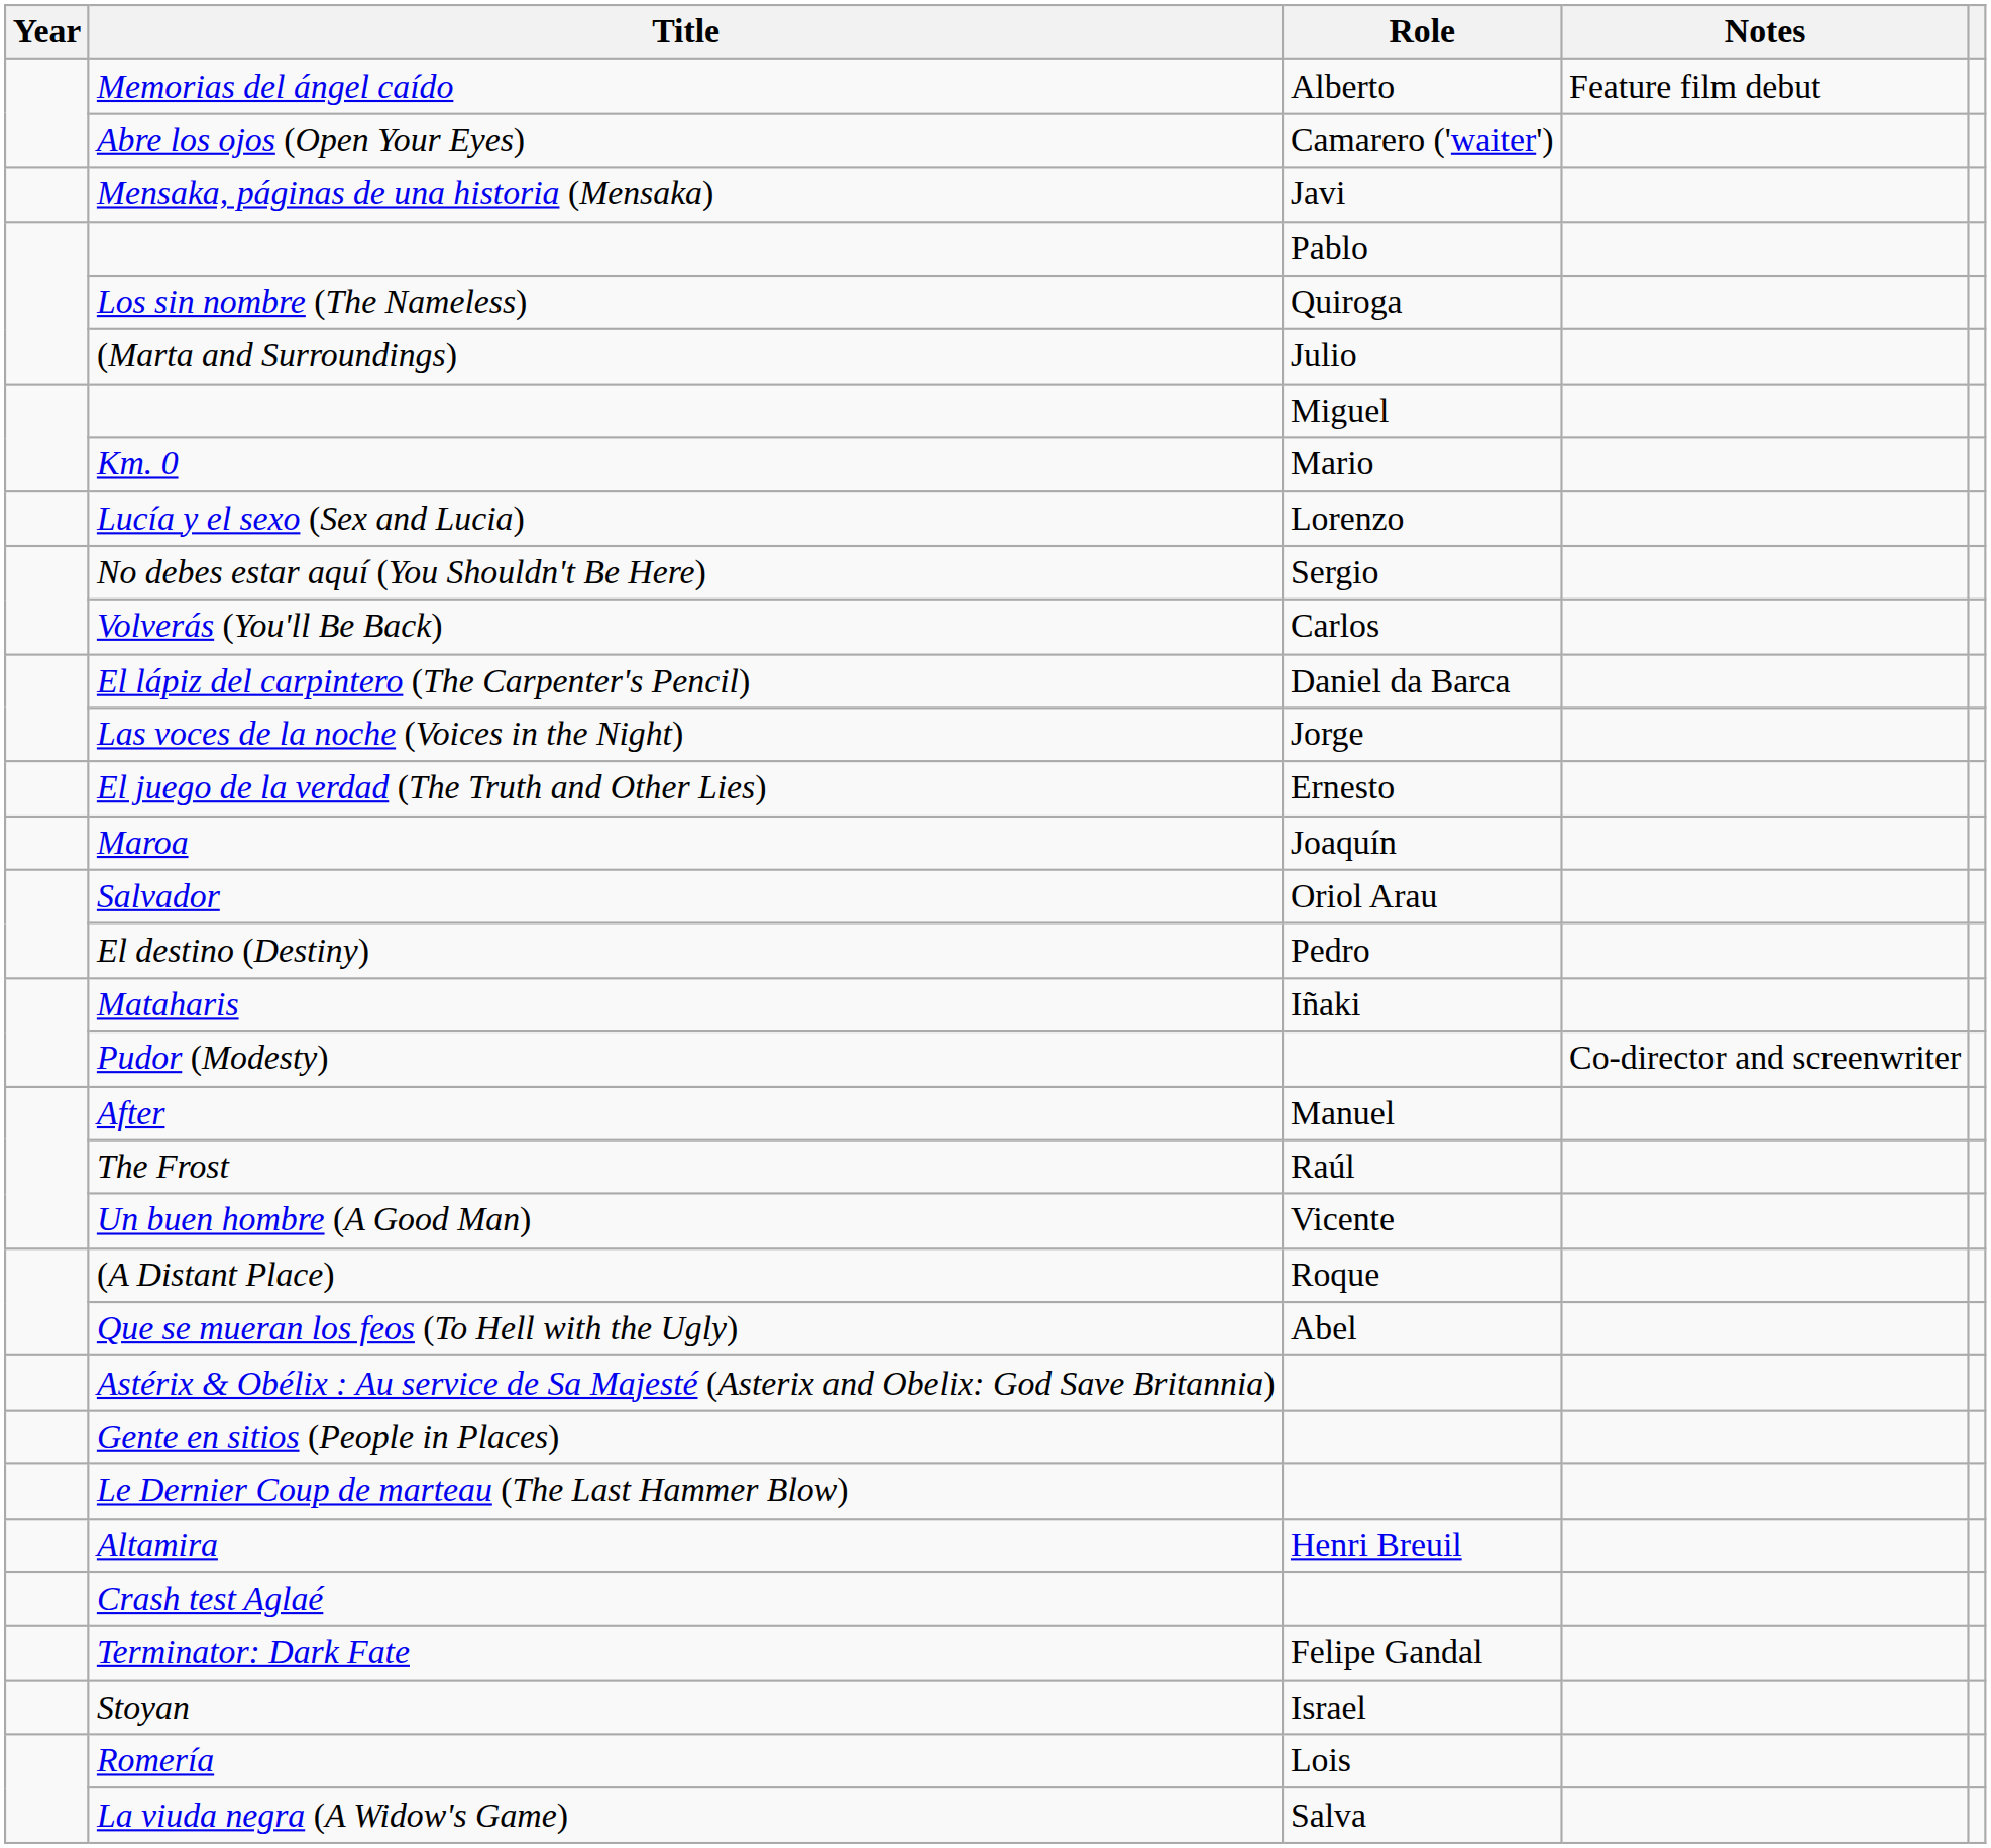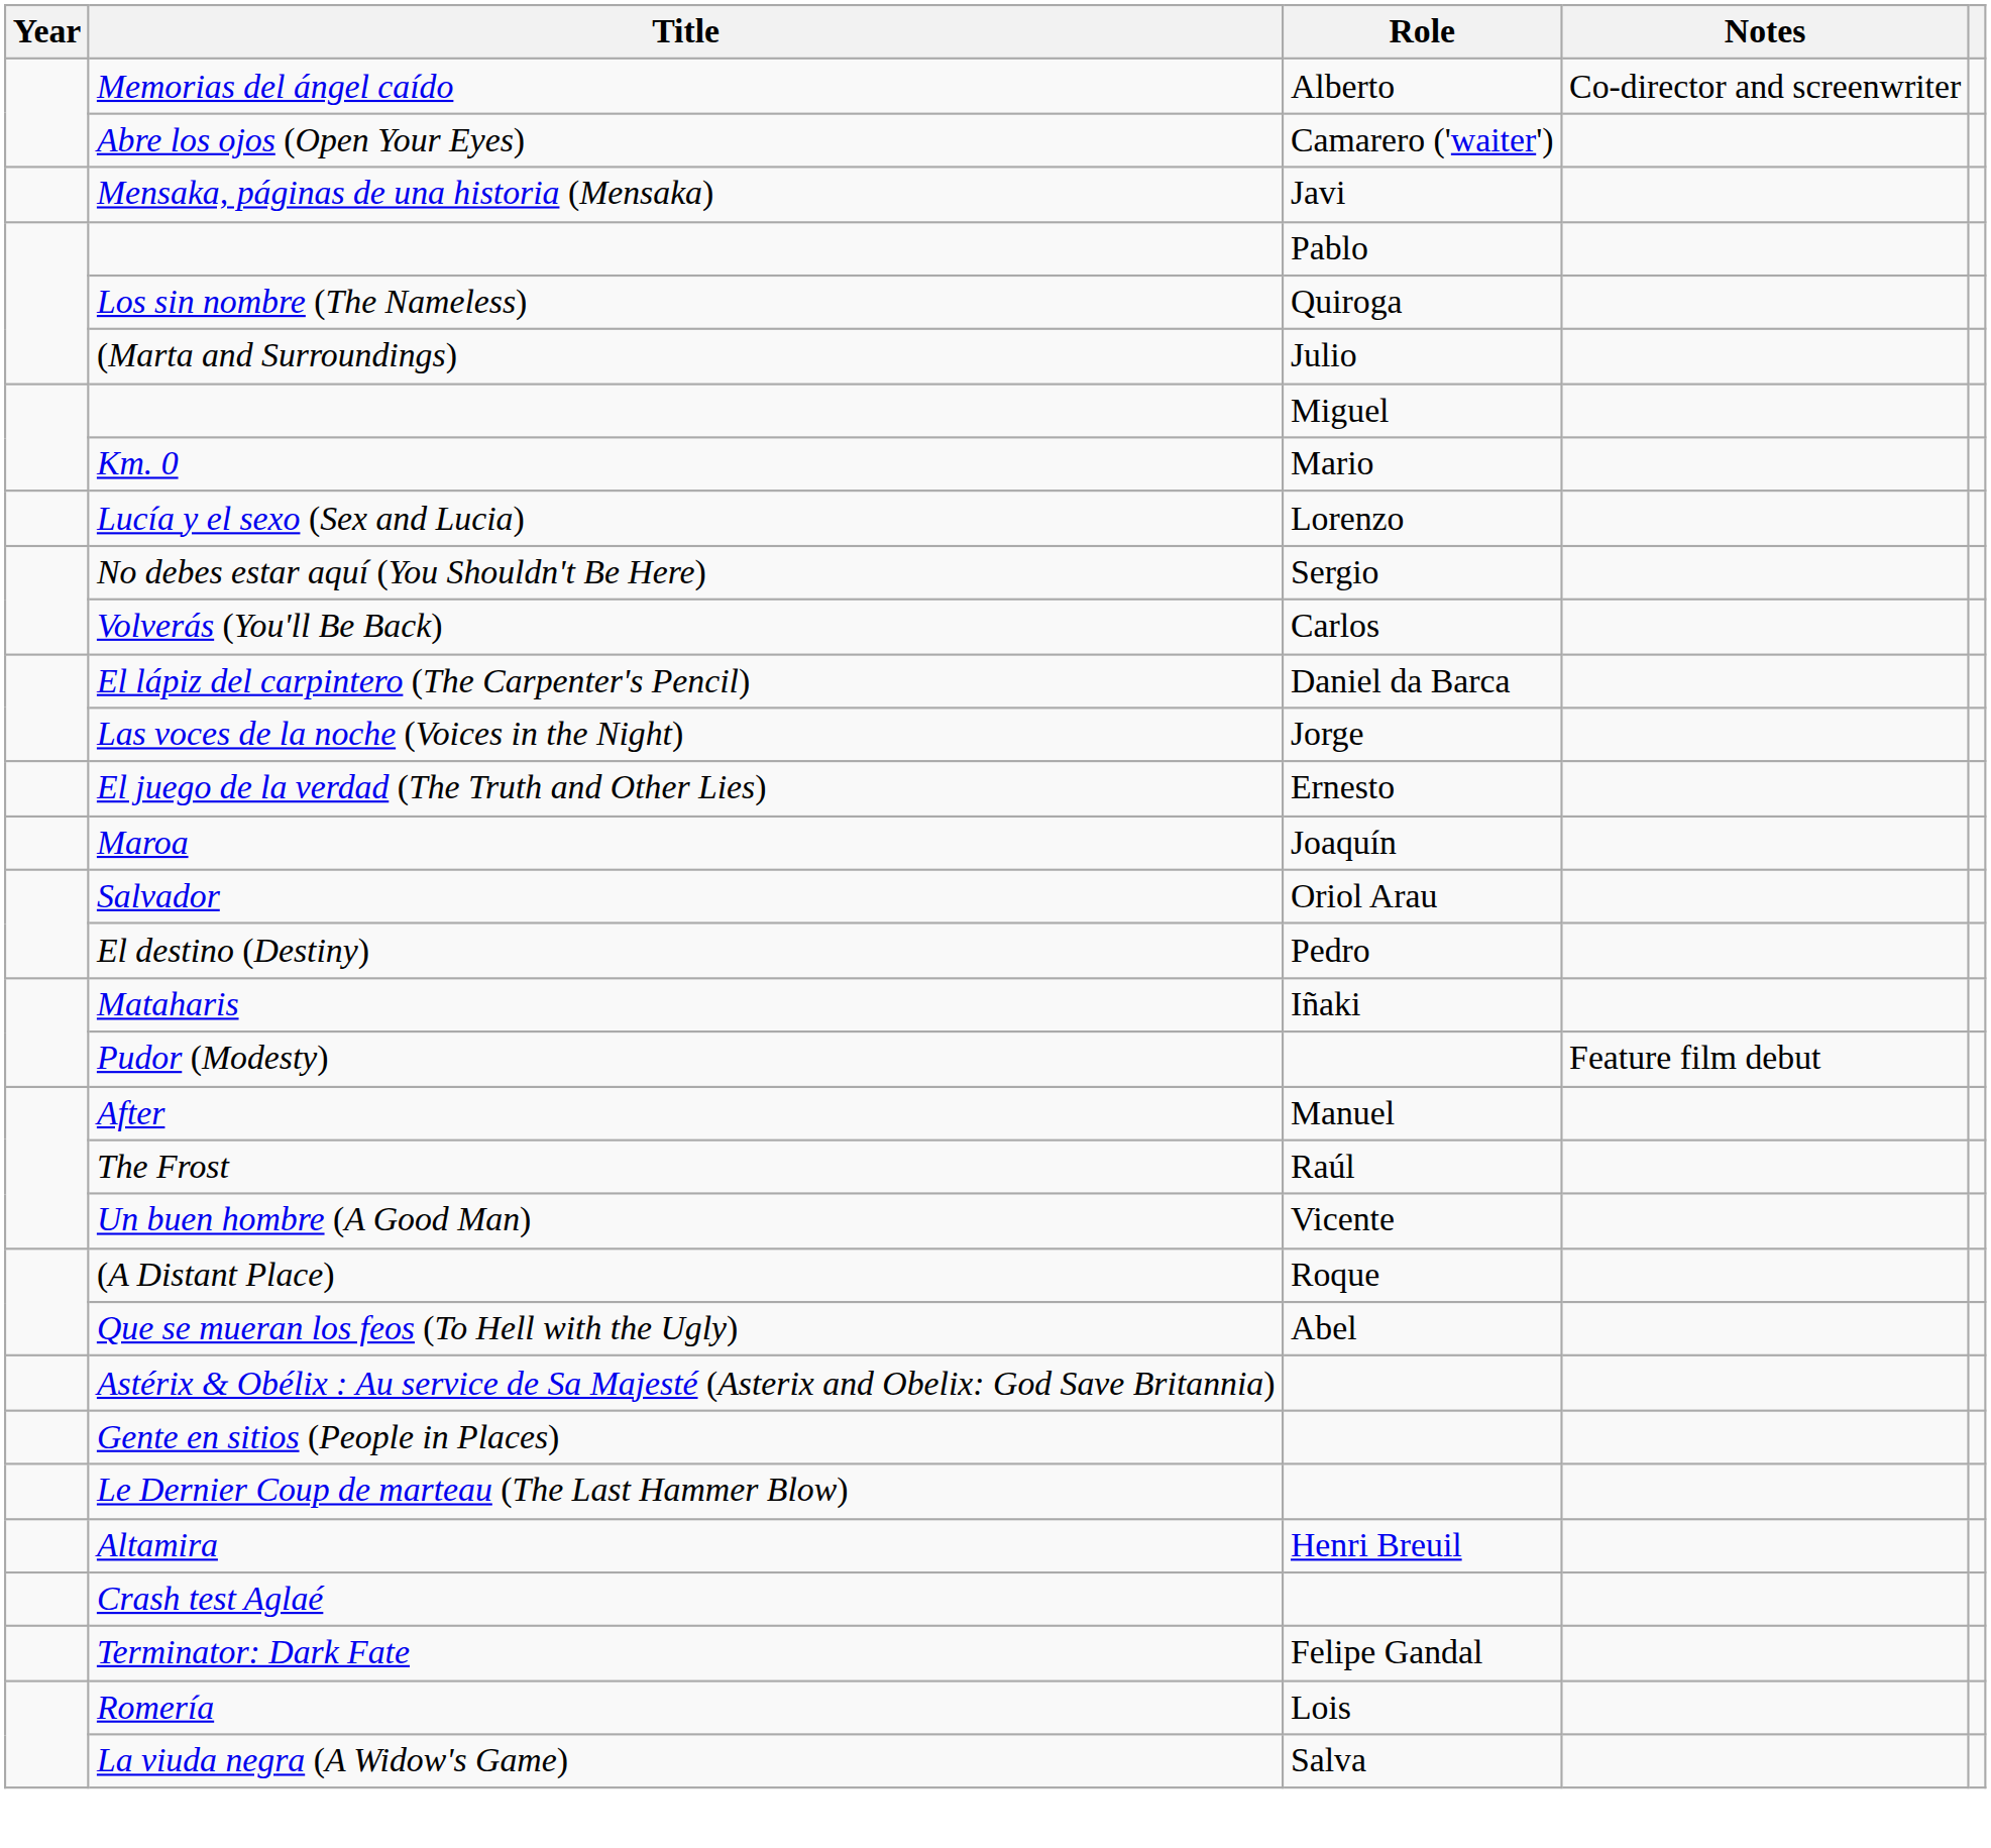Memorias del ángel caído | Notes: Feature film debut -> Co-director and screenwriter
Pudor (Modesty) | Notes: Co-director and screenwriter -> Feature film debut
- row: Stoyan | Israel
